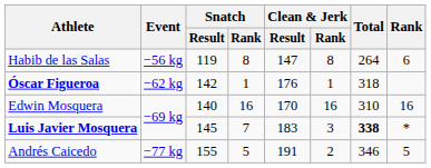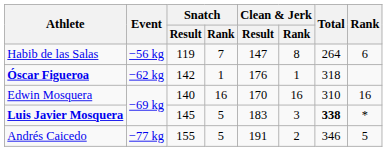Habib de las Salas | Snatch / Rank: 8 -> 7
Luis Javier Mosquera | Snatch / Rank: 7 -> 5
